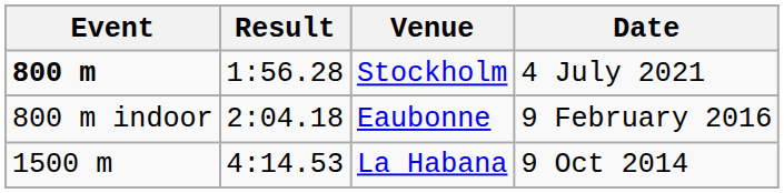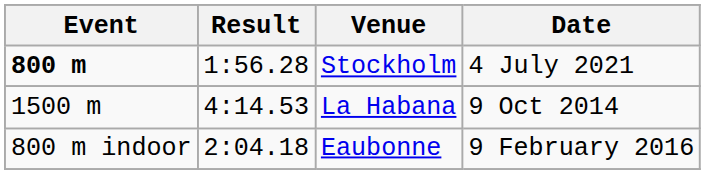rows swapped: Eaubonne <-> La Habana
